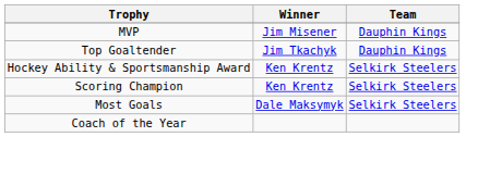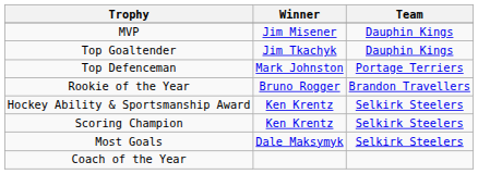+ row: Top Defenceman | Mark Johnston | Portage Terriers
+ row: Rookie of the Year | Bruno Rogger | Brandon Travellers
